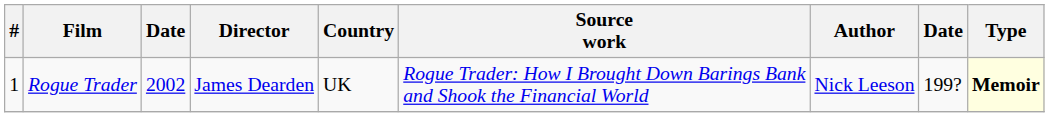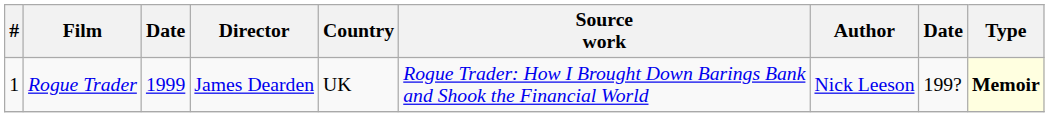Rogue Trader | column 3: 2002 -> 1999
